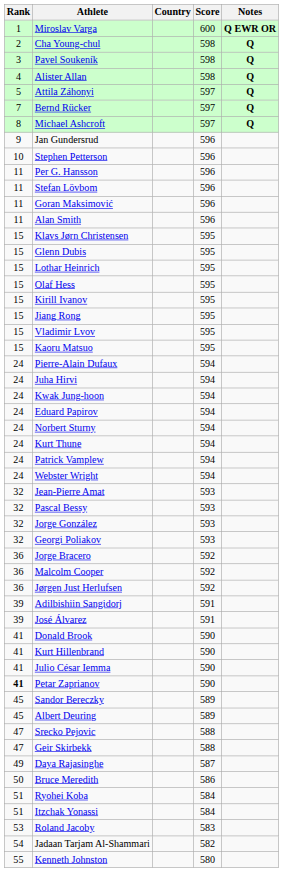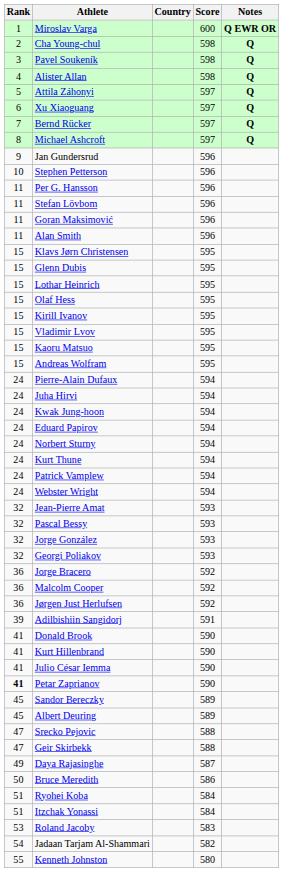+ row: 6 | Xu Xiaoguang | 597 | Q
- row: 15 | Jiang Rong | 595
+ row: 15 | Andreas Wolfram | 595
- row: 39 | José Álvarez | 591
